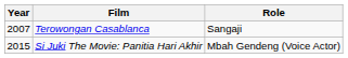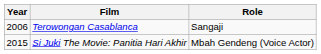Terowongan Casablanca | Year: 2007 -> 2006
